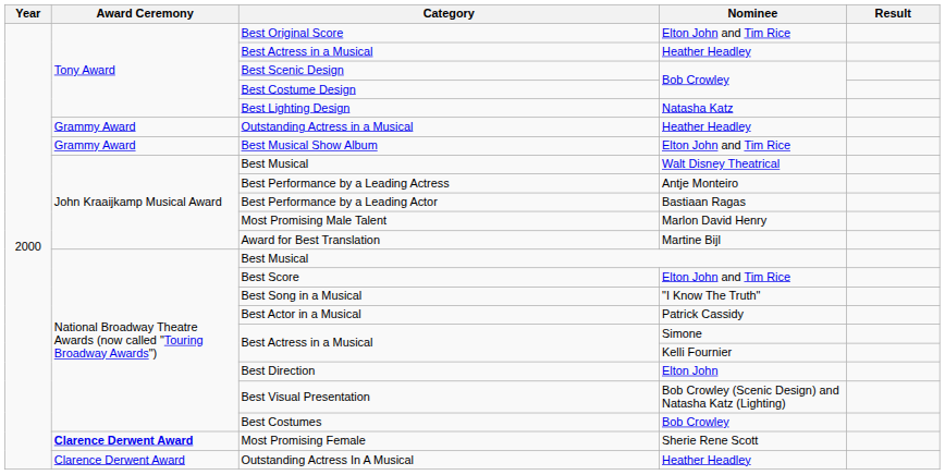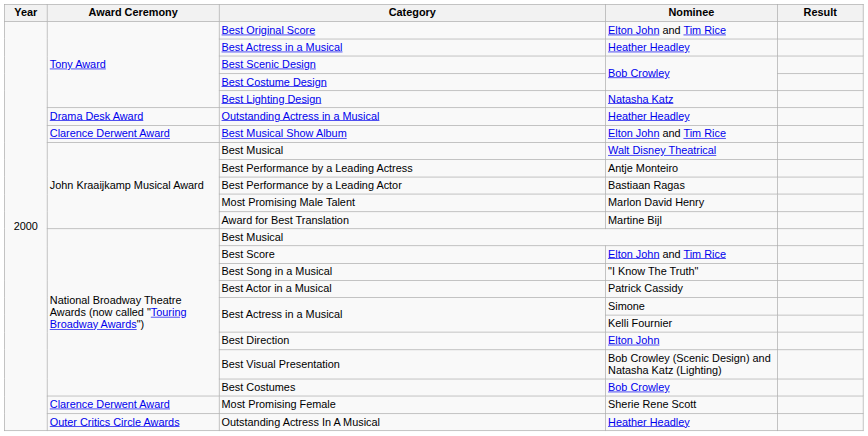Outstanding Actress in a Musical | Award Ceremony: Grammy Award -> Drama Desk Award
Best Musical Show Album | Award Ceremony: Grammy Award -> Clarence Derwent Award
Most Promising Female | Award Ceremony: bold -> normal
Outstanding Actress In A Musical | Award Ceremony: Clarence Derwent Award -> Outer Critics Circle Awards
